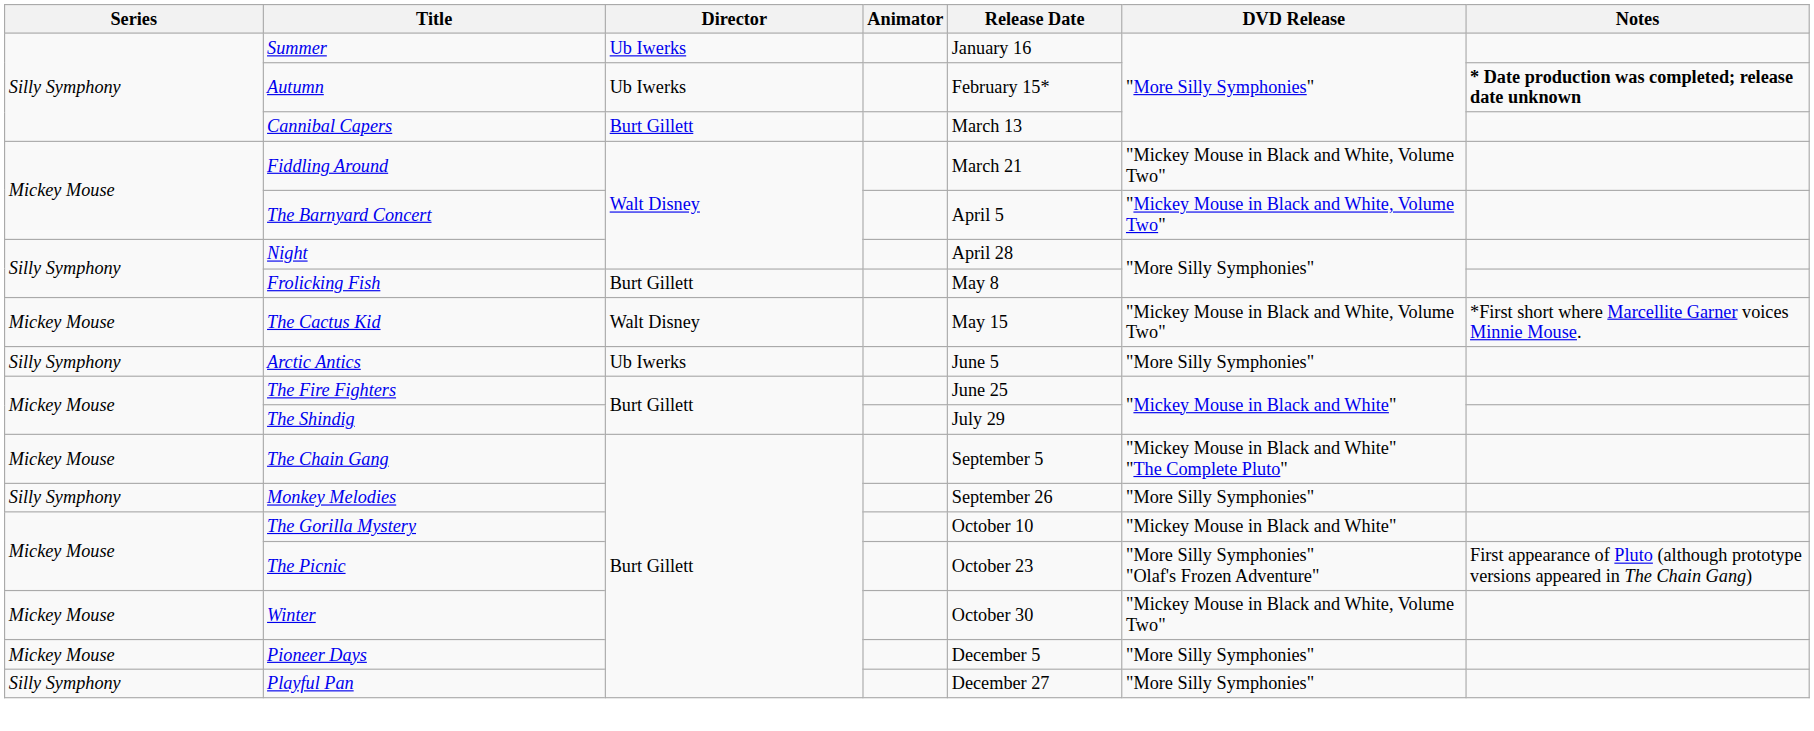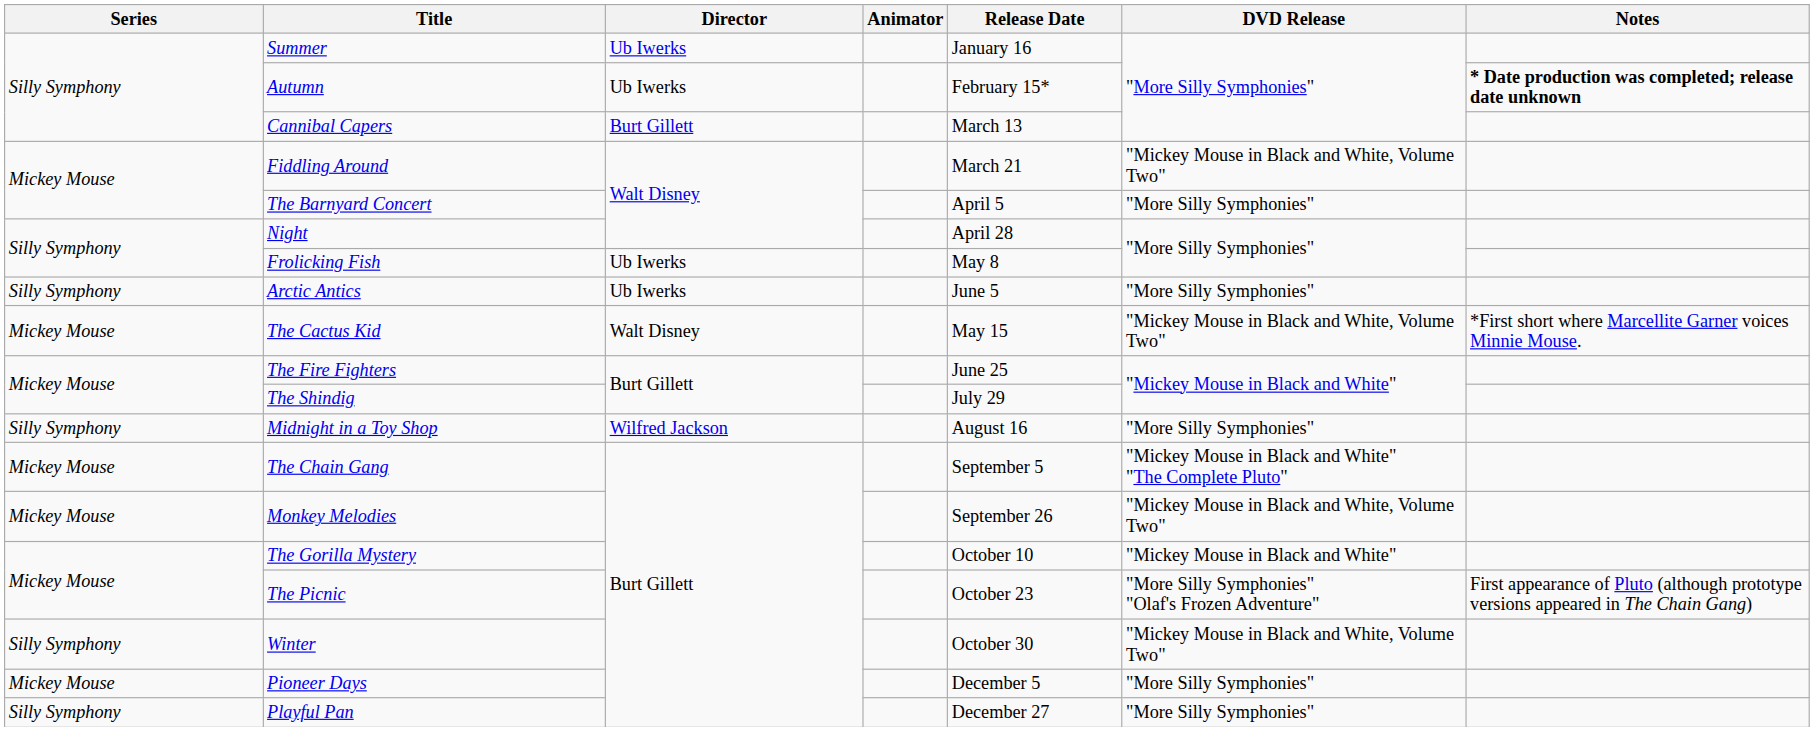The Barnyard Concert | DVD Release: "Mickey Mouse in Black and White, Volume Two" -> "More Silly Symphonies"
Frolicking Fish | Director: Burt Gillett -> Ub Iwerks
rows swapped: The Cactus Kid <-> Arctic Antics
+ row: Silly Symphony | Midnight in a Toy Shop | Wilfred Jackson | August 16 | "More Silly Symphonies"
Monkey Melodies | Series: Silly Symphony -> Mickey Mouse
Monkey Melodies | DVD Release: "More Silly Symphonies" -> "Mickey Mouse in Black and White, Volume Two"
Winter | Series: Mickey Mouse -> Silly Symphony
